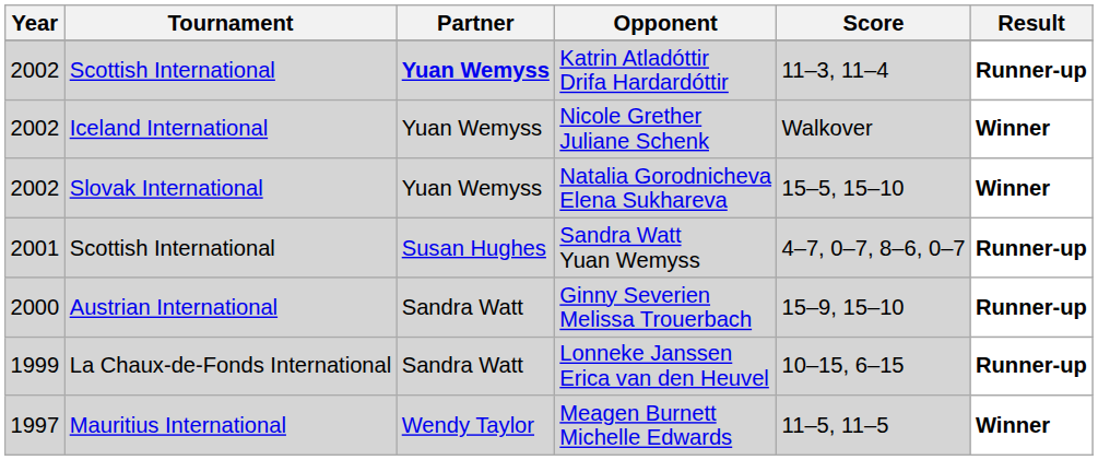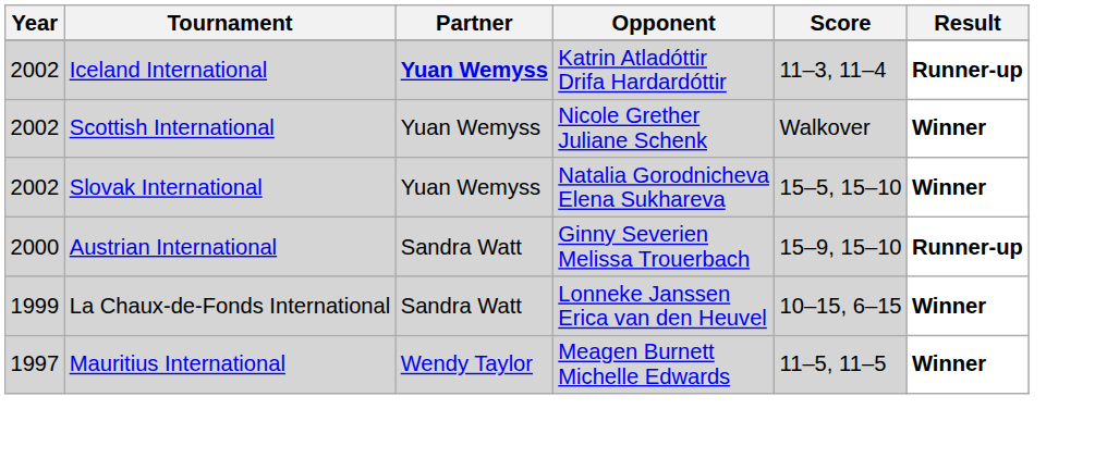Katrin Atladóttir Drifa Hardardóttir | Tournament: Scottish International -> Iceland International
Nicole Grether Juliane Schenk | Tournament: Iceland International -> Scottish International
- row: 2001 | Scottish International | Susan Hughes | Sandra Watt Yuan Wemyss | 4–7, 0–7, 8–6, 0–7 | Runner-up
Lonneke Janssen Erica van den Heuvel | Result: Runner-up -> Winner
